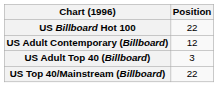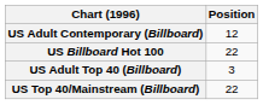rows swapped: US Billboard Hot 100 <-> US Adult Contemporary (Billboard)
